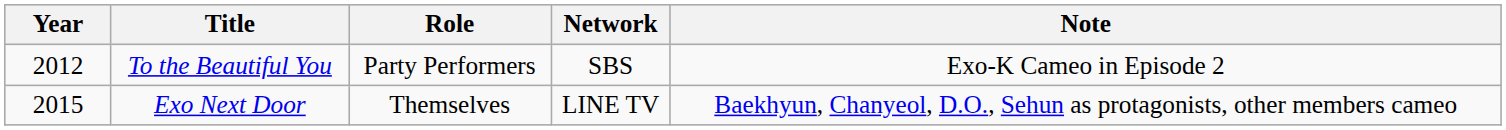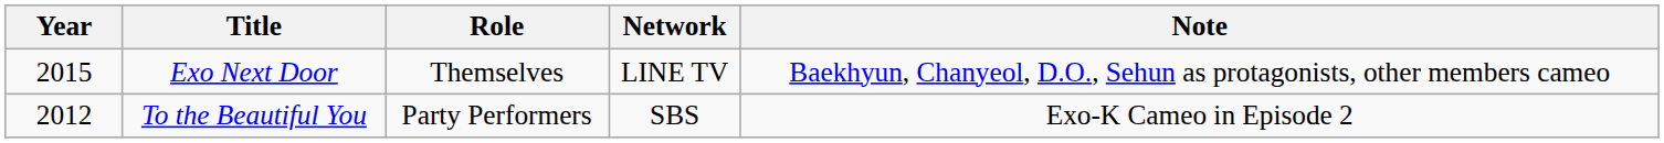rows swapped: To the Beautiful You <-> Exo Next Door
